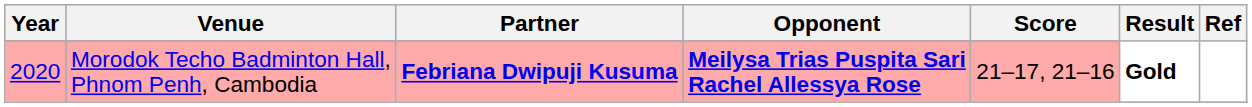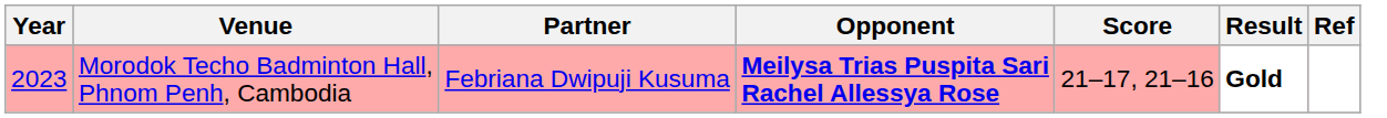Morodok Techo Badminton Hall, Phnom Penh, Cambodia | Year: 2020 -> 2023
Morodok Techo Badminton Hall, Phnom Penh, Cambodia | Partner: bold -> normal
